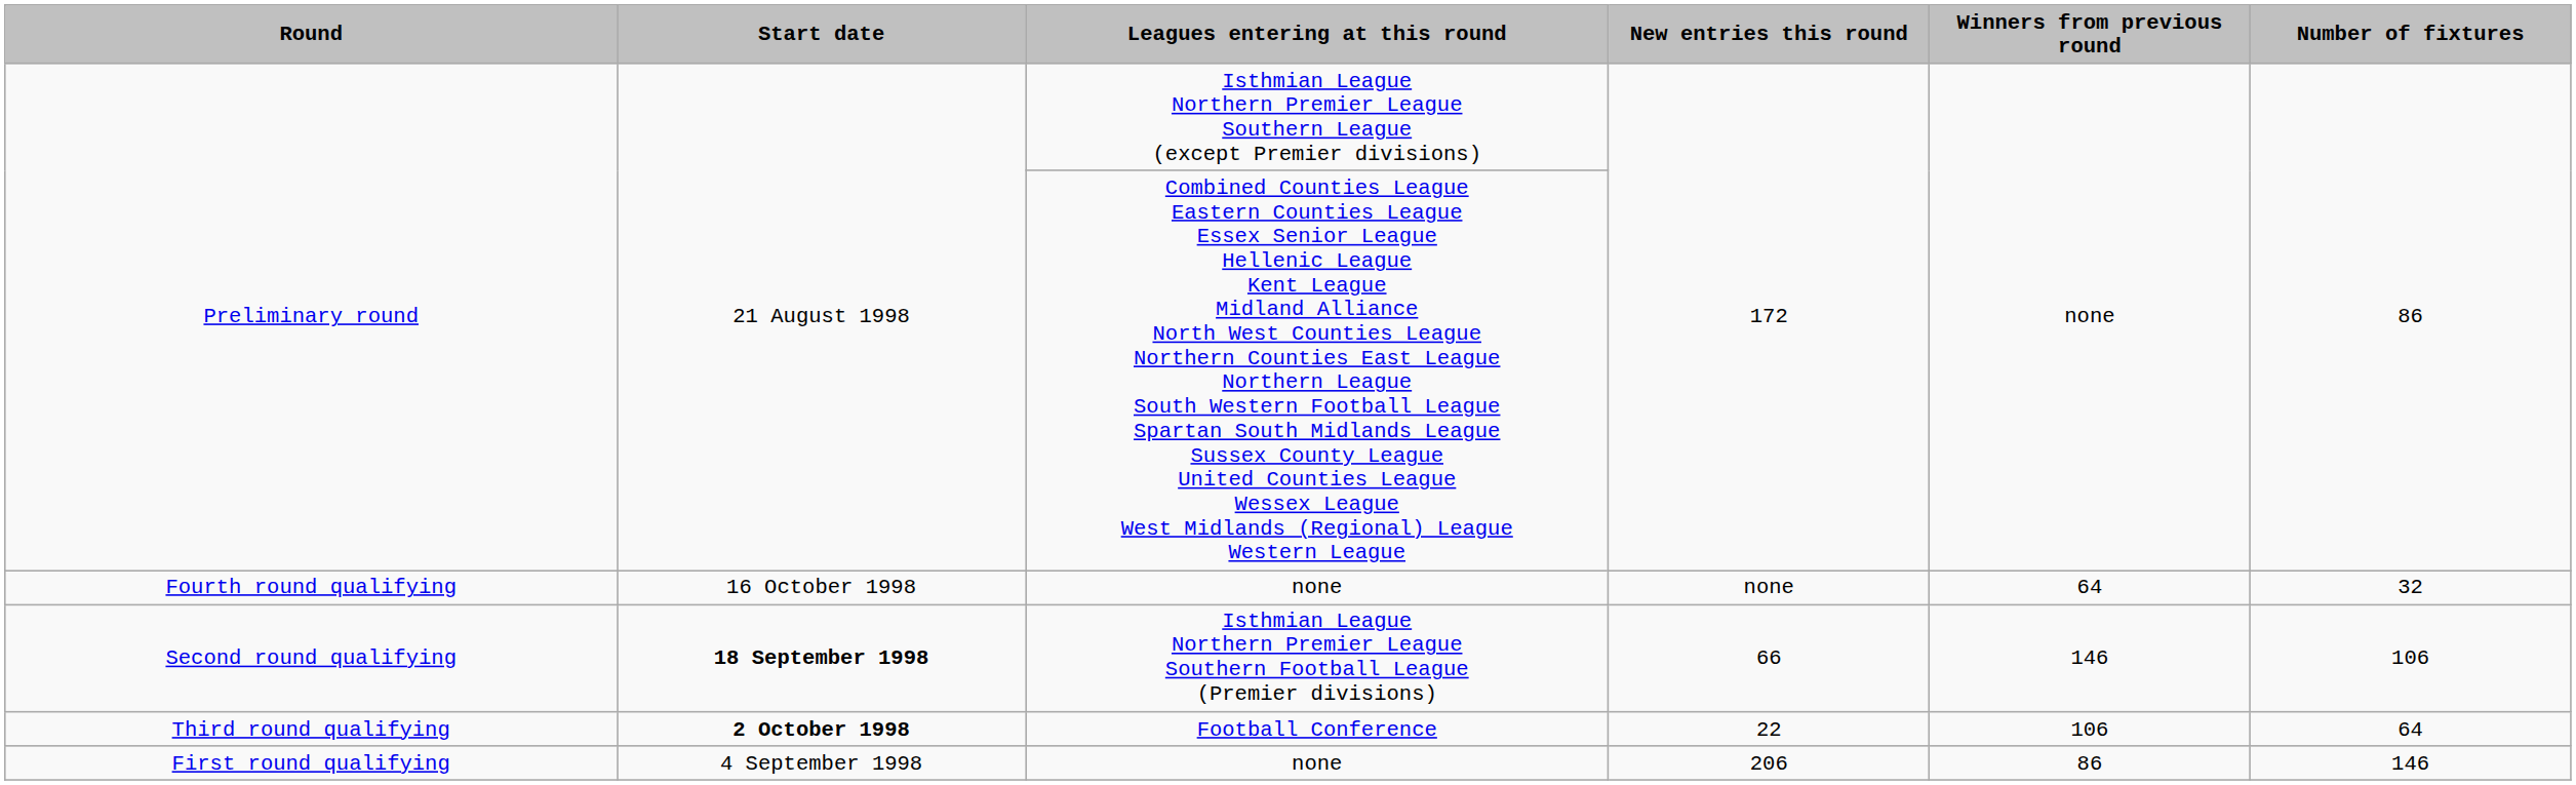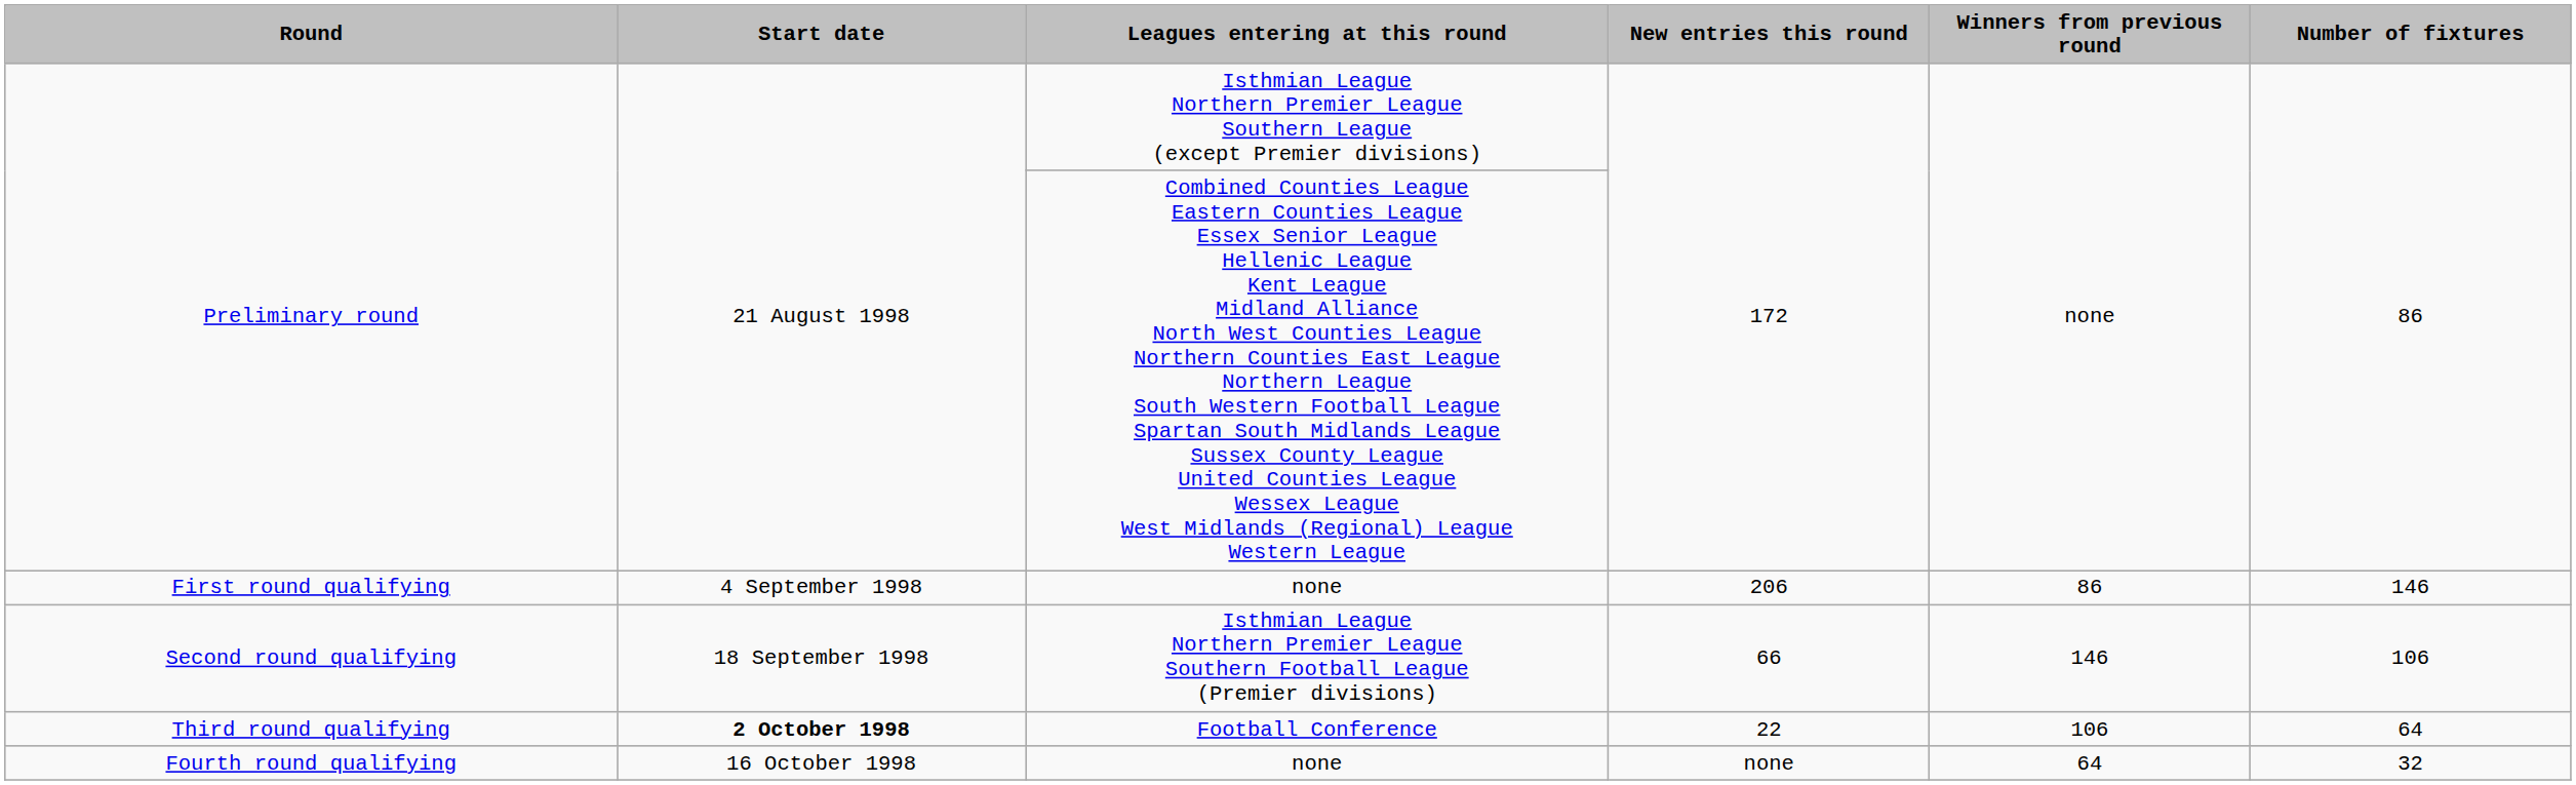rows swapped: First round qualifying <-> Fourth round qualifying
Second round qualifying | Start date: bold -> normal
